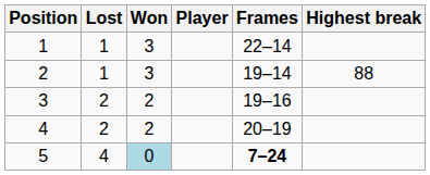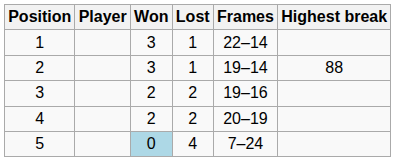columns swapped: Player <-> Lost
5 | Frames: bold -> normal
